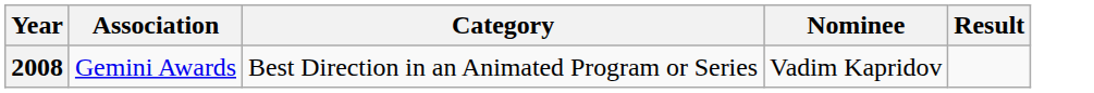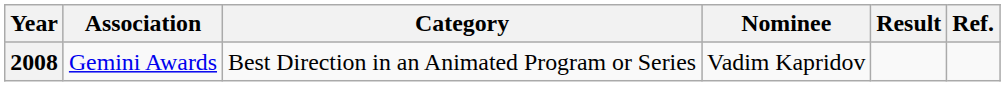+ column: Ref.
